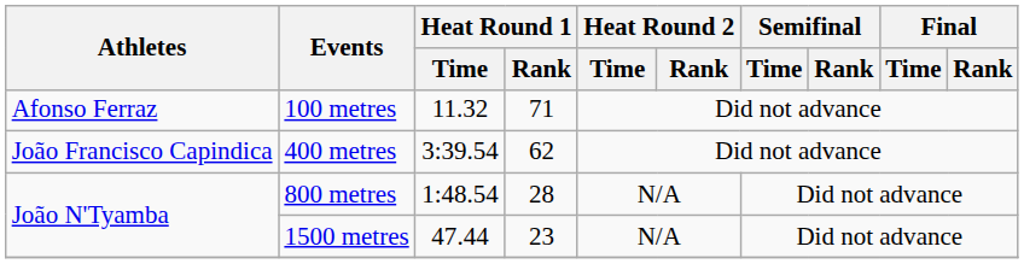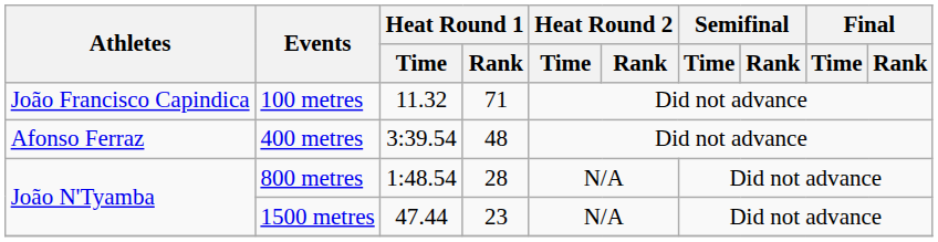100 metres | Athletes: Afonso Ferraz -> João Francisco Capindica
400 metres | Athletes: João Francisco Capindica -> Afonso Ferraz
400 metres | Heat Round 1 / Rank: 62 -> 48
